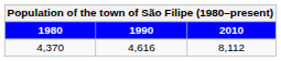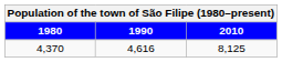4,370 | 2010: 8,112 -> 8,125
